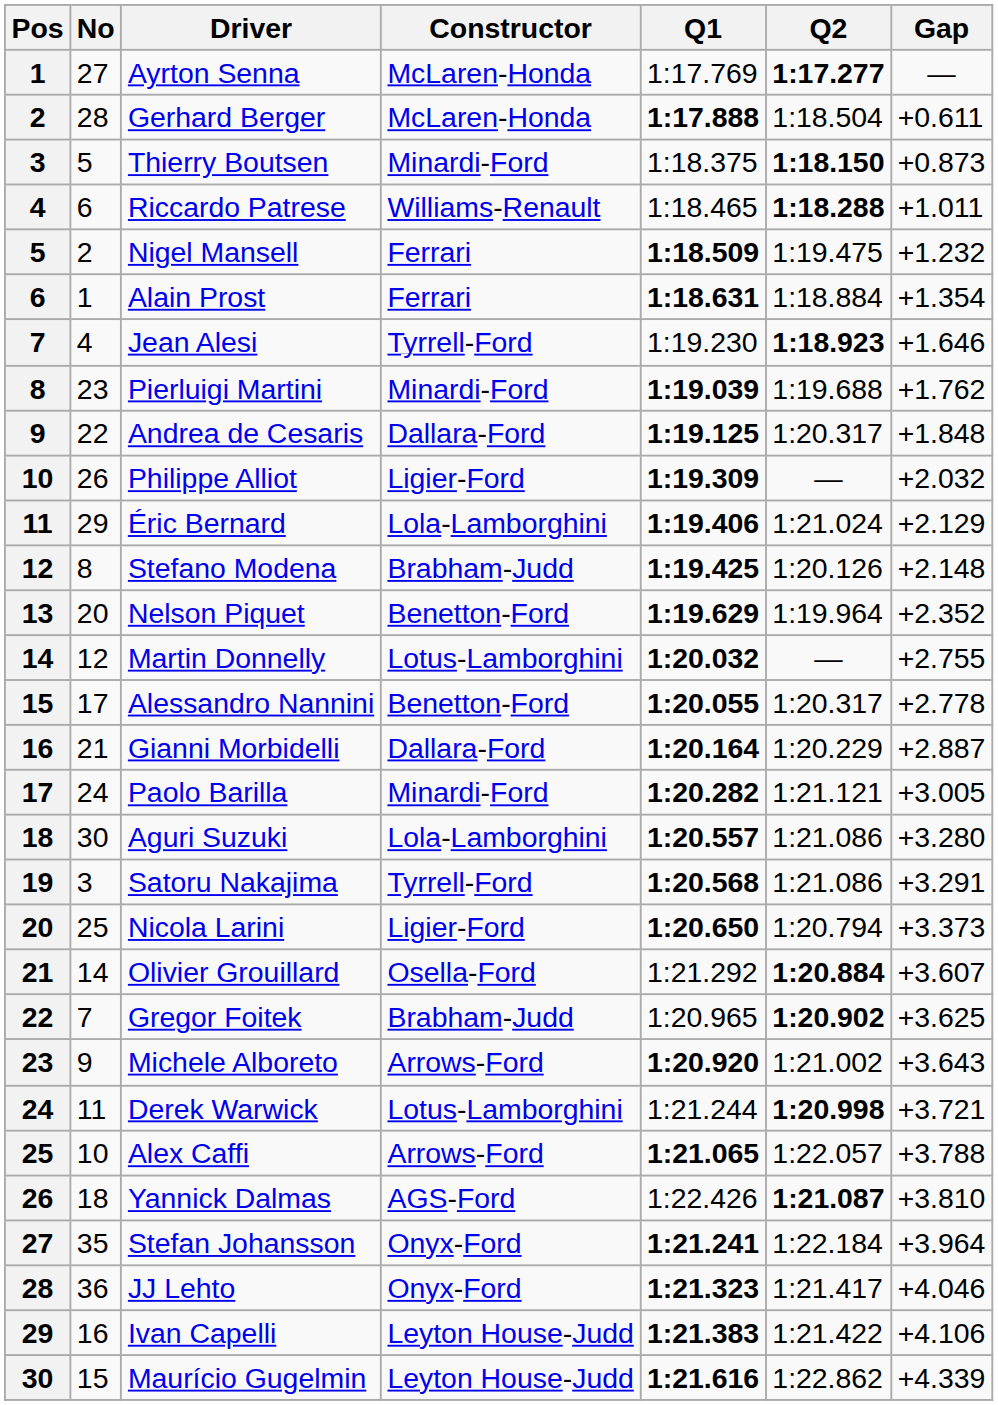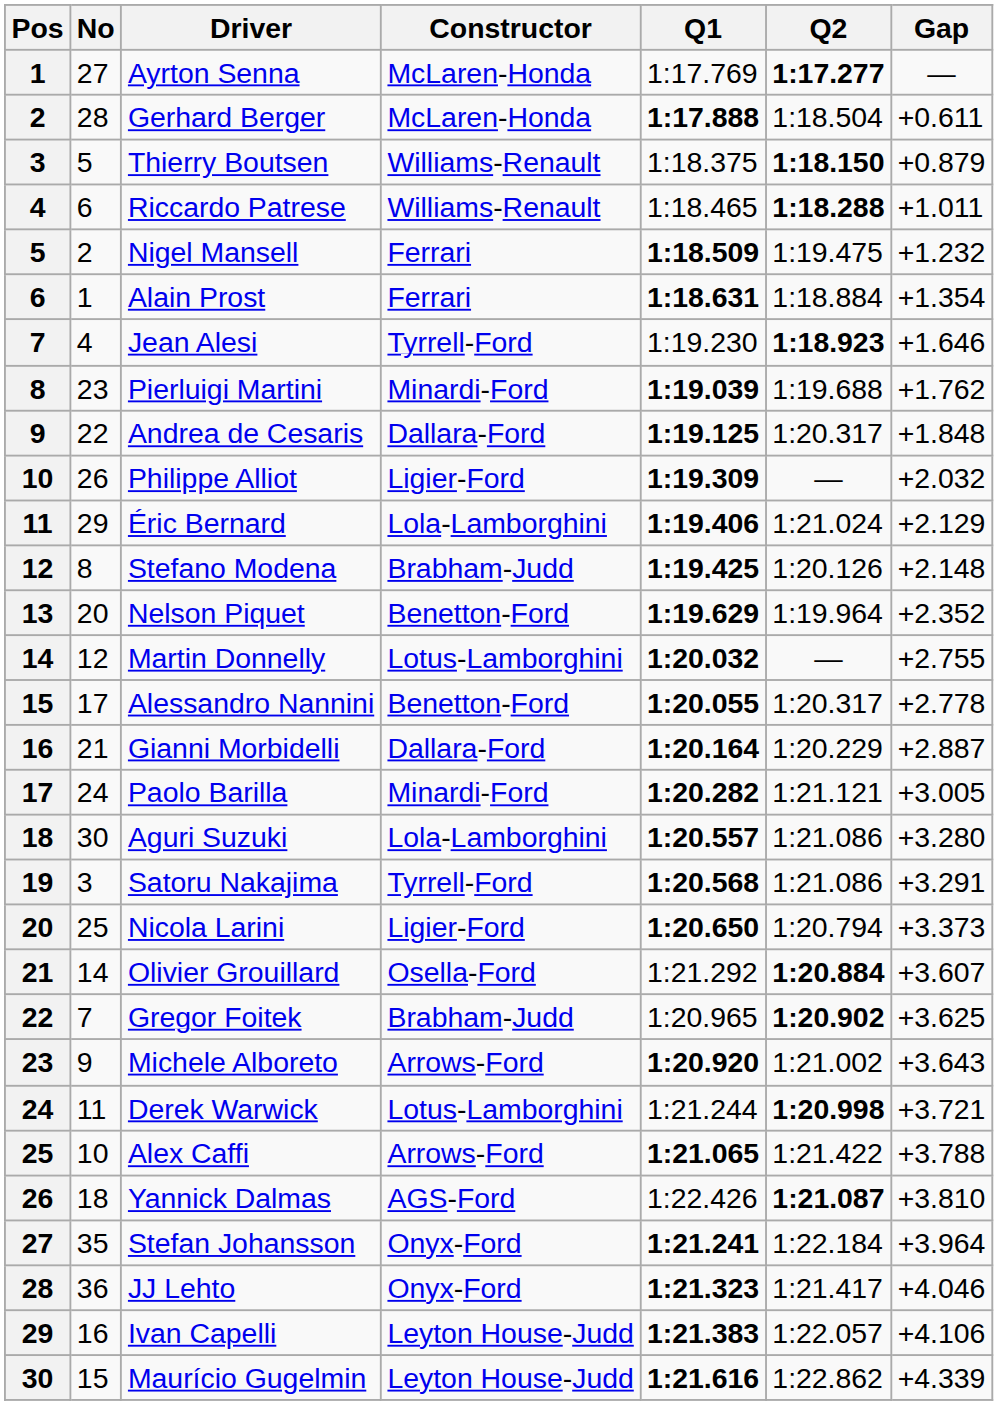Thierry Boutsen | Constructor: Minardi-Ford -> Williams-Renault
Thierry Boutsen | Gap: +0.873 -> +0.879
Alex Caffi | Q2: 1:22.057 -> 1:21.422
Ivan Capelli | Q2: 1:21.422 -> 1:22.057
